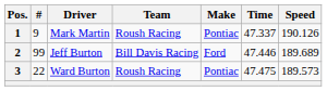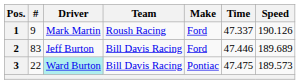1 | Make: Pontiac -> Ford
2 | #: 99 -> 83
3 | Driver: no background -> paleturquoise background
3 | Team: Roush Racing -> Bill Davis Racing
